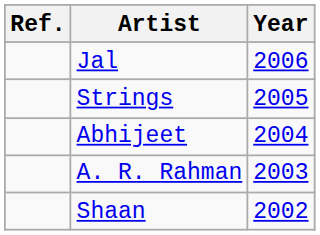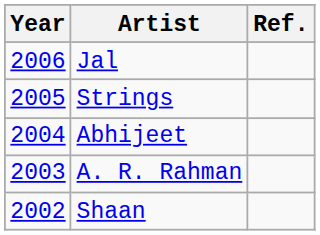columns swapped: Year <-> Ref.
